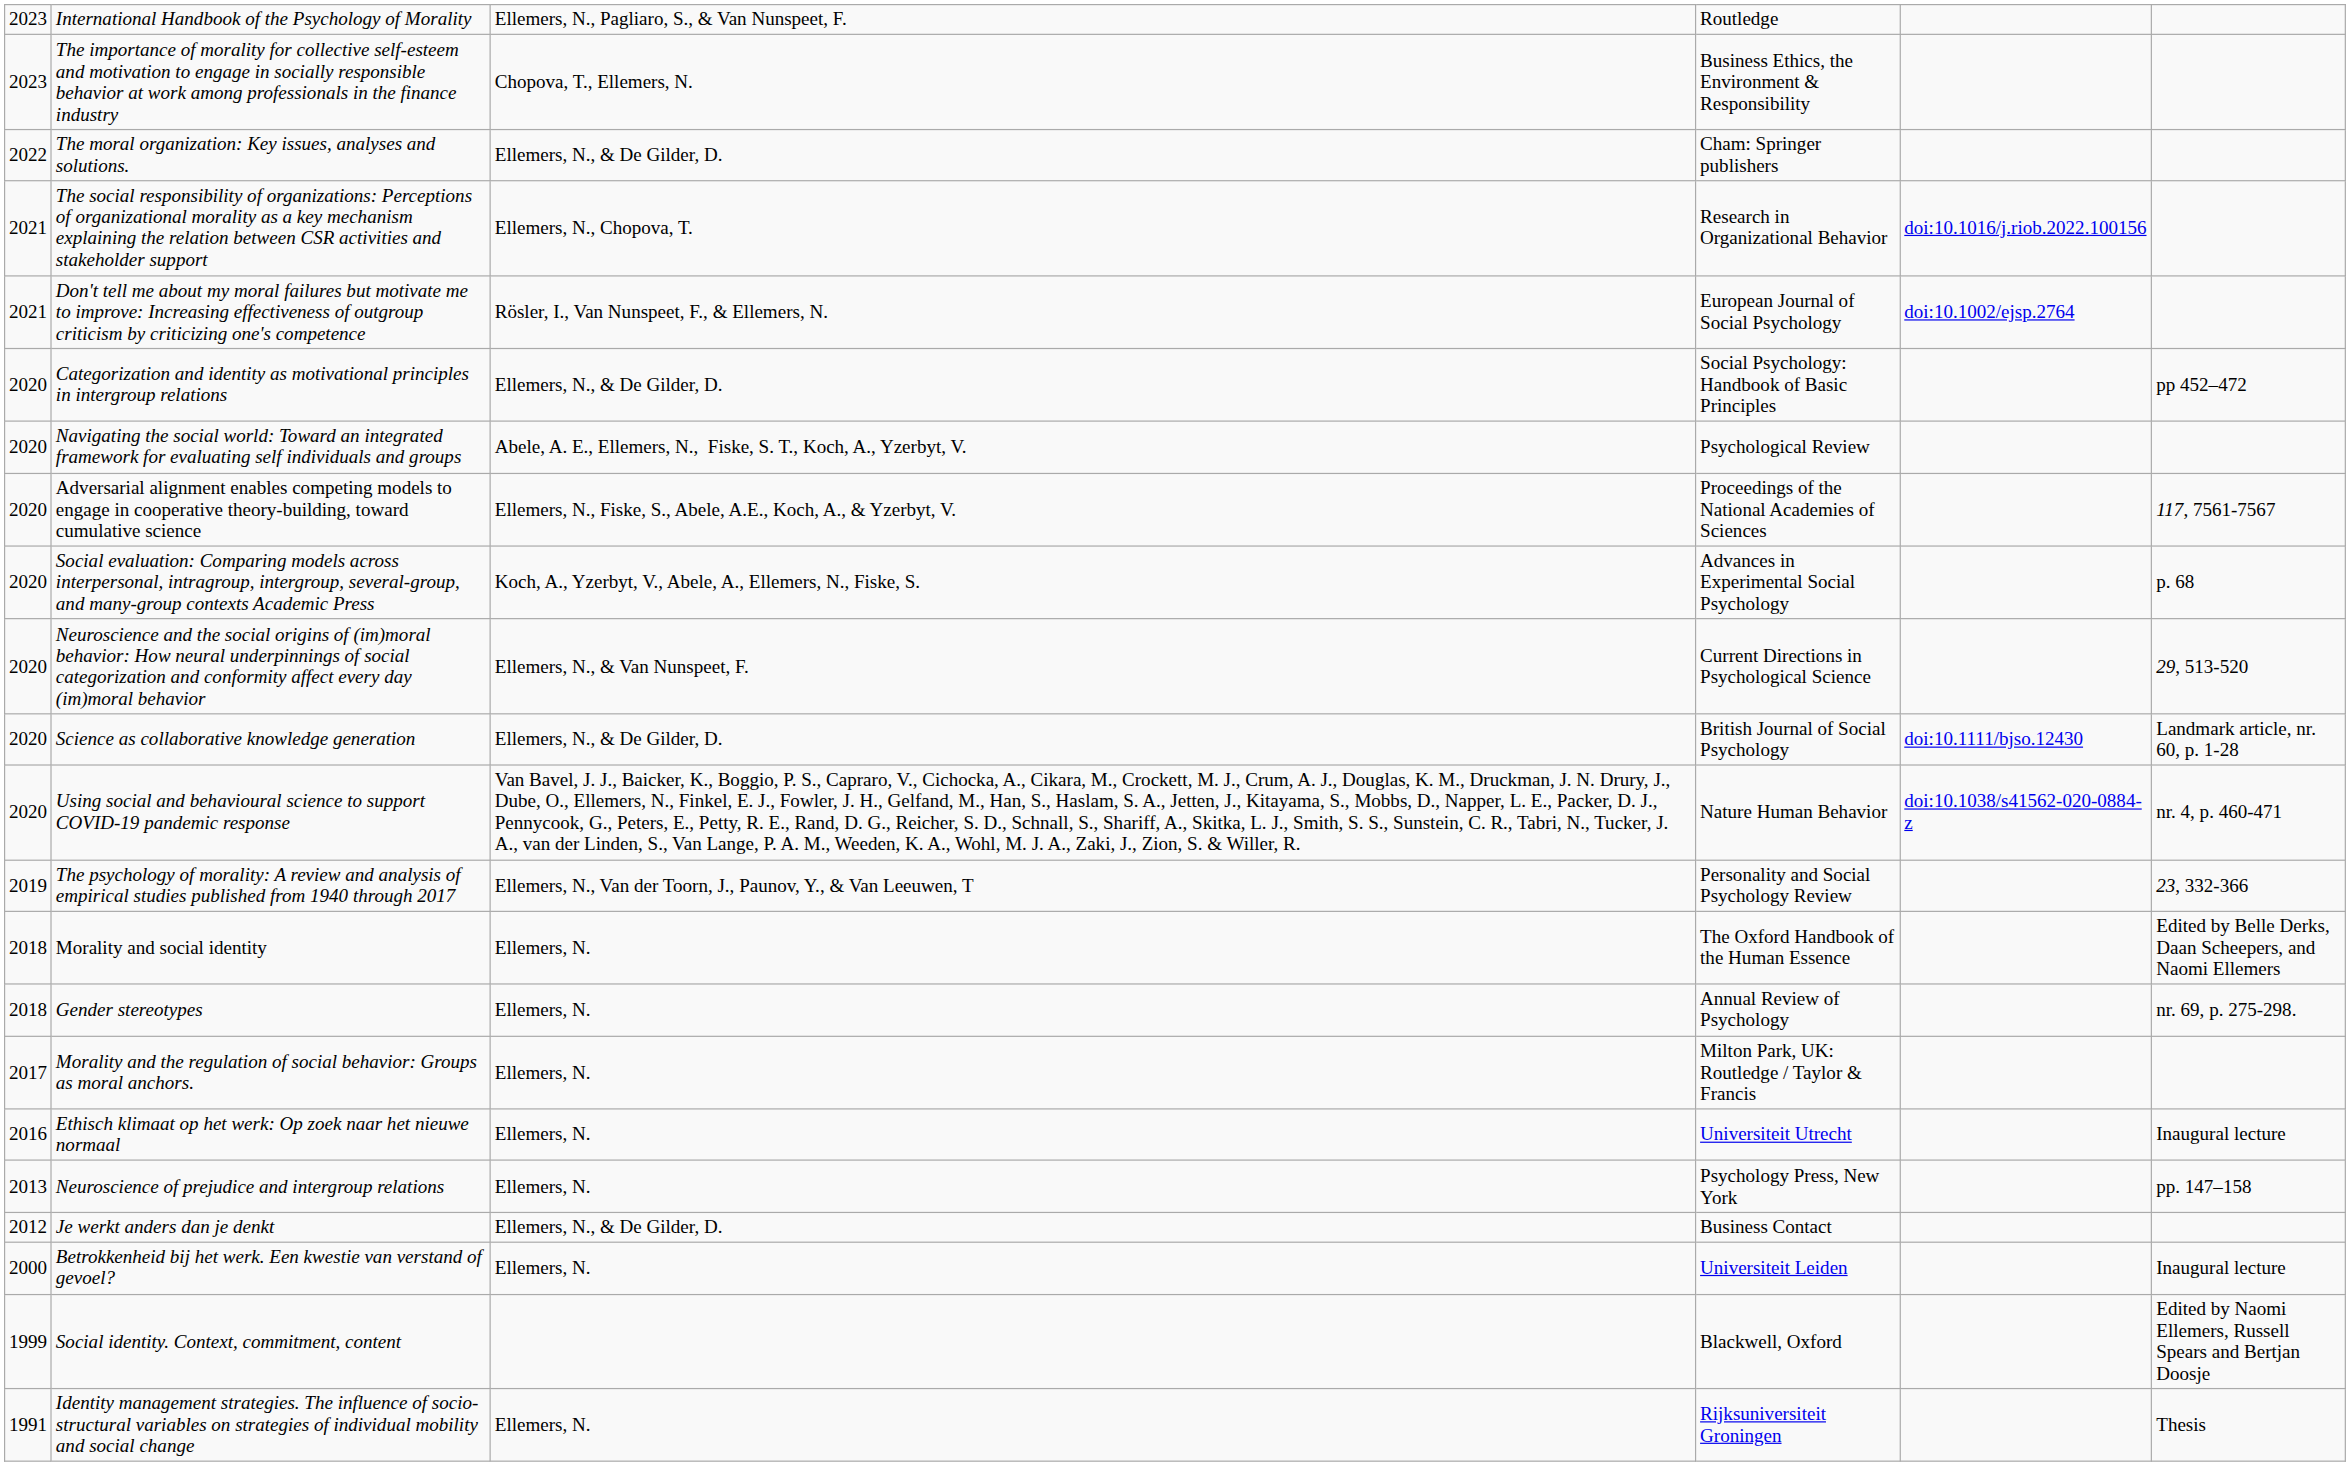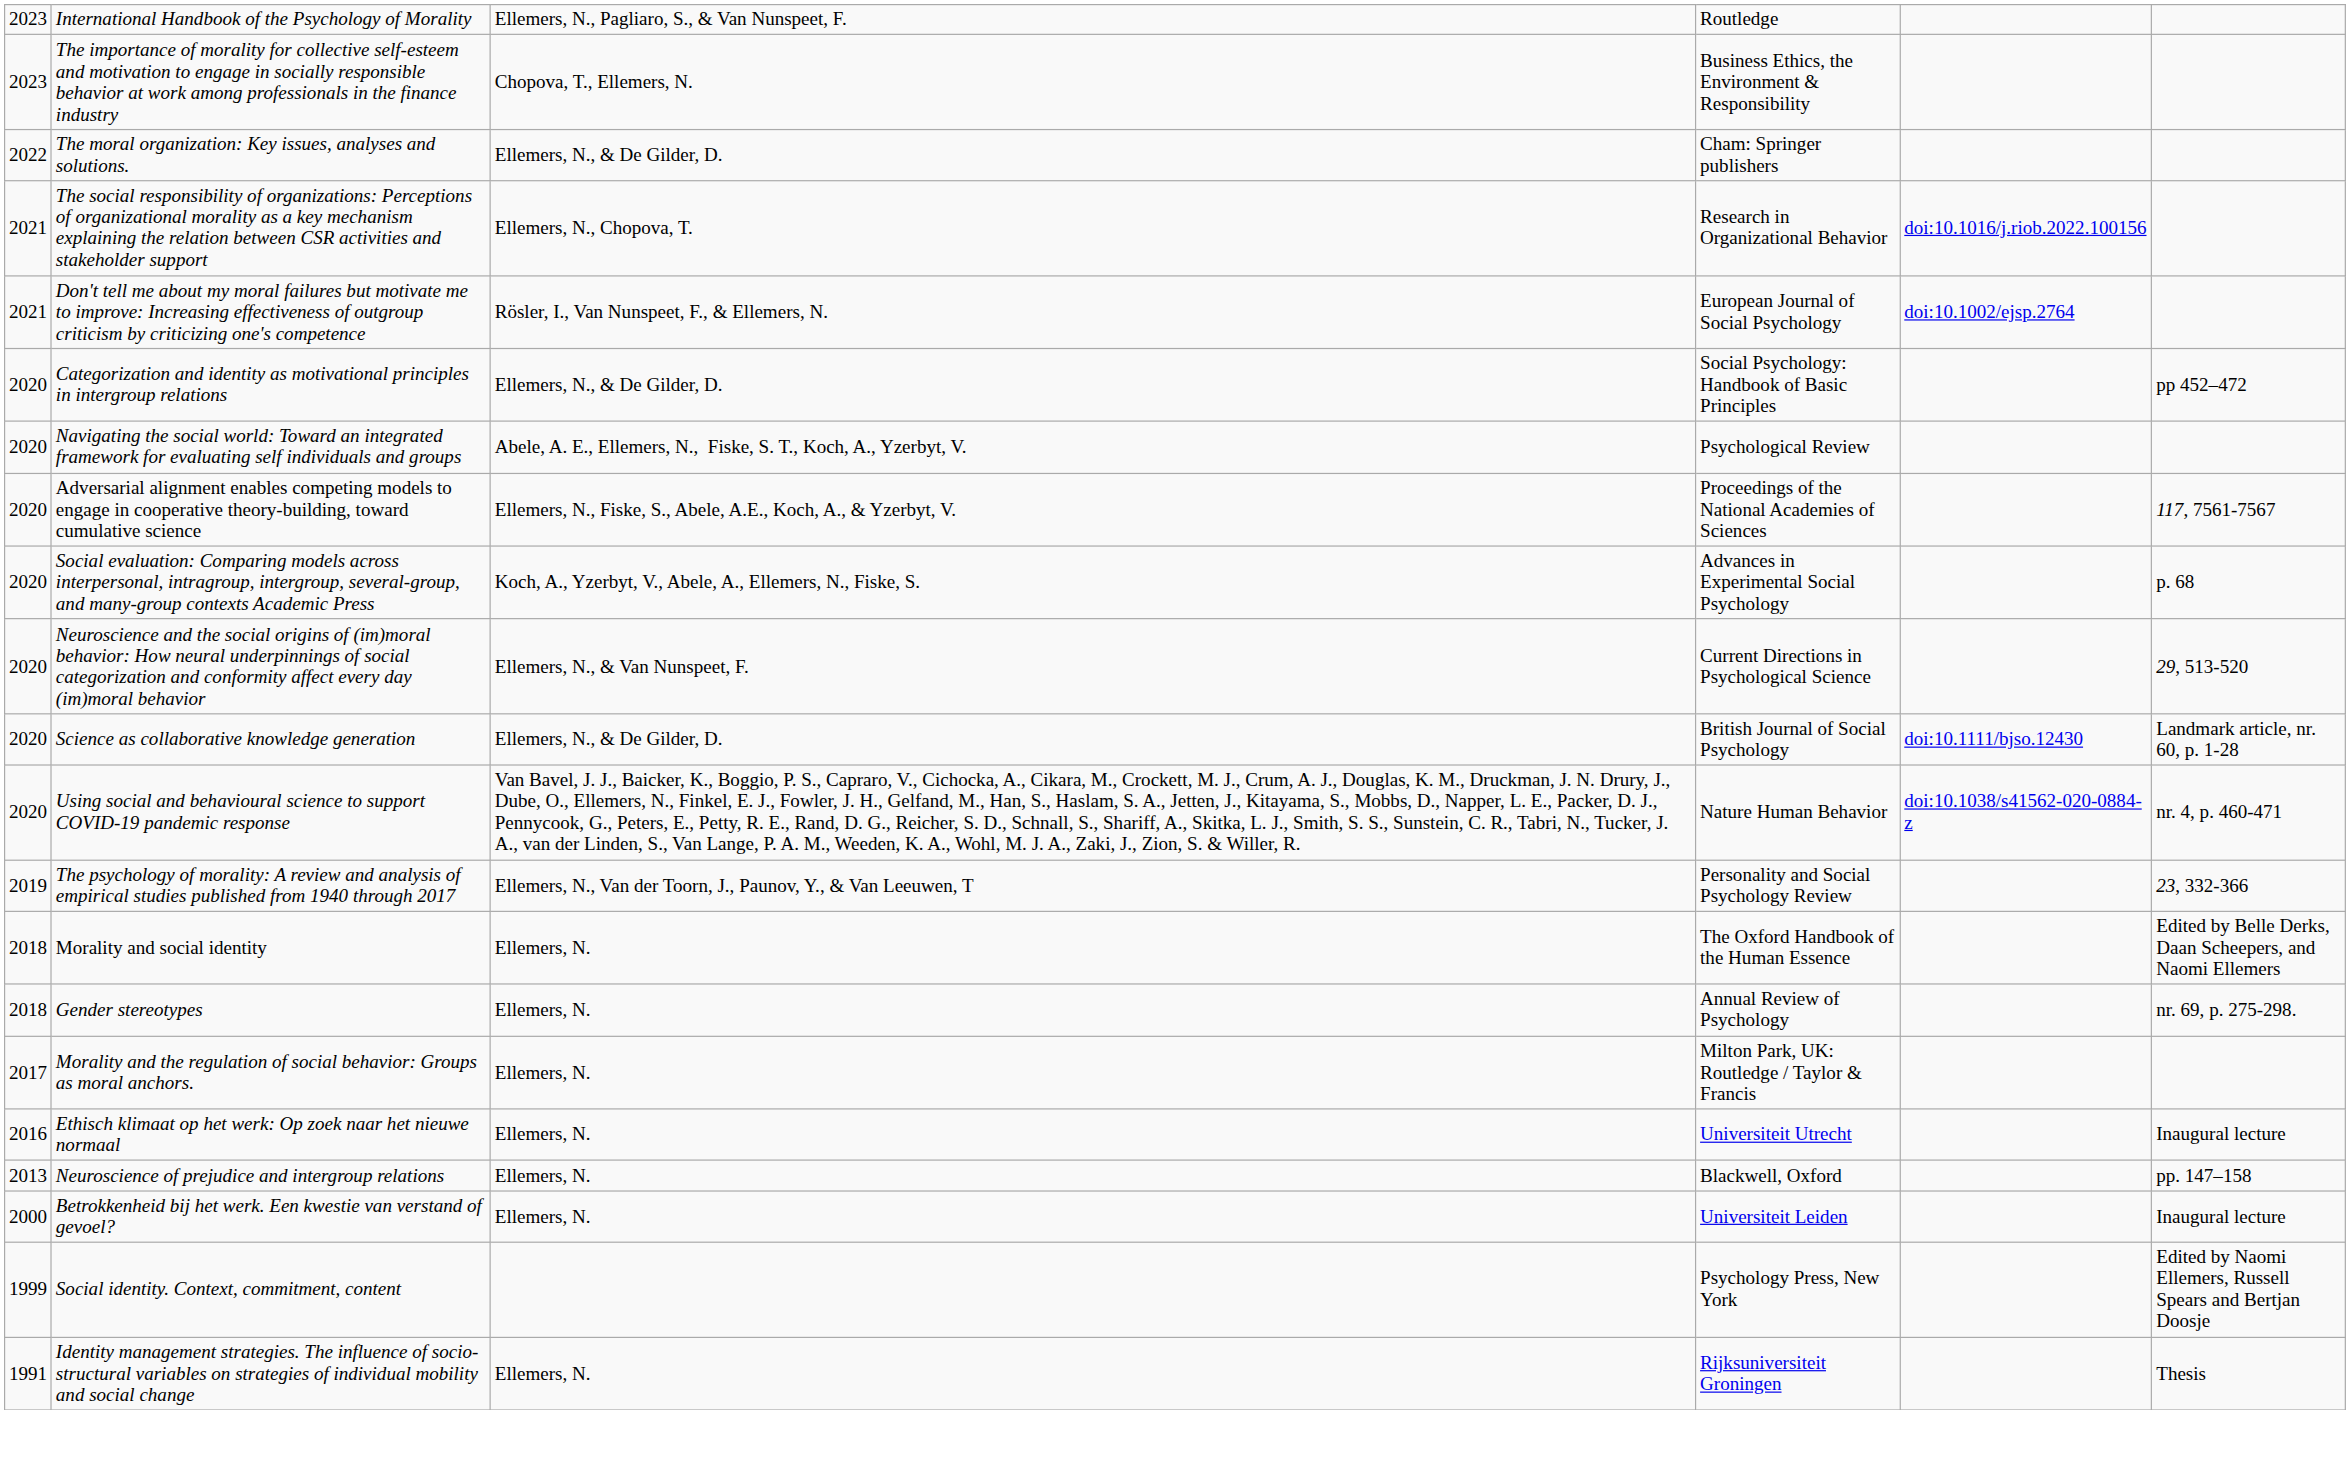Neuroscience of prejudice and intergroup relations | column 4: Psychology Press, New York -> Blackwell, Oxford
- row: 2012 | Je werkt anders dan je denkt | Ellemers, N., & De Gilder, D. | Business Contact
Social identity. Context, commitment, content | column 4: Blackwell, Oxford -> Psychology Press, New York
